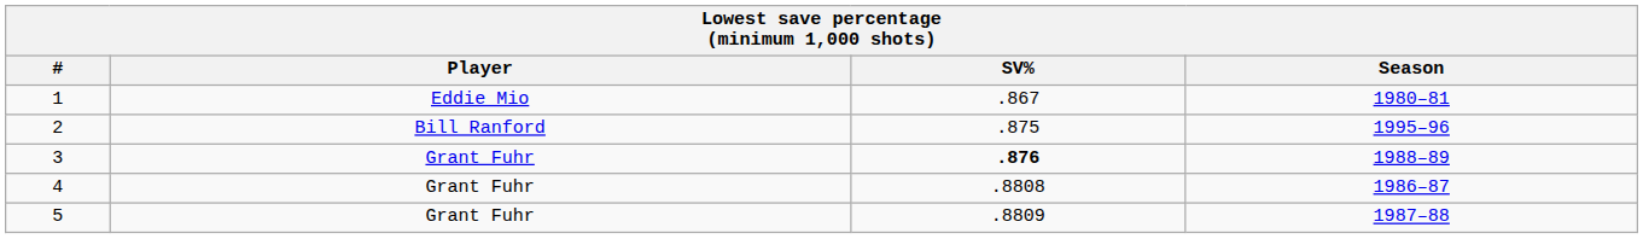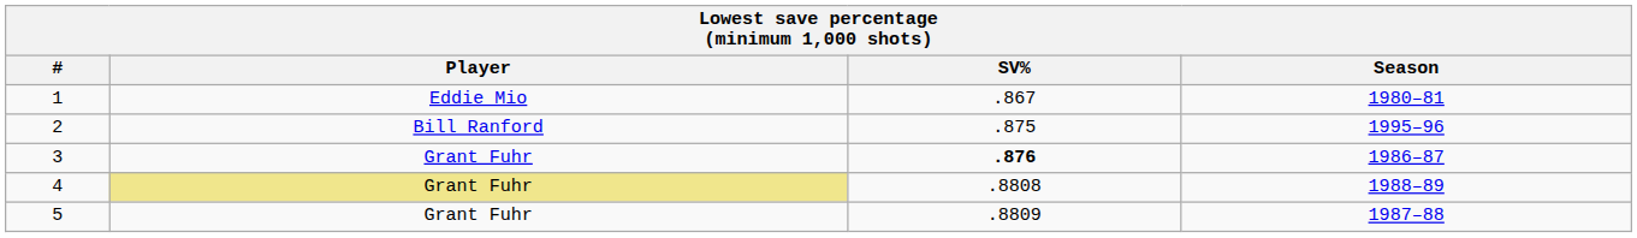3 | Season: 1988–89 -> 1986–87
4 | Player: no background -> khaki background
4 | Season: 1986–87 -> 1988–89
